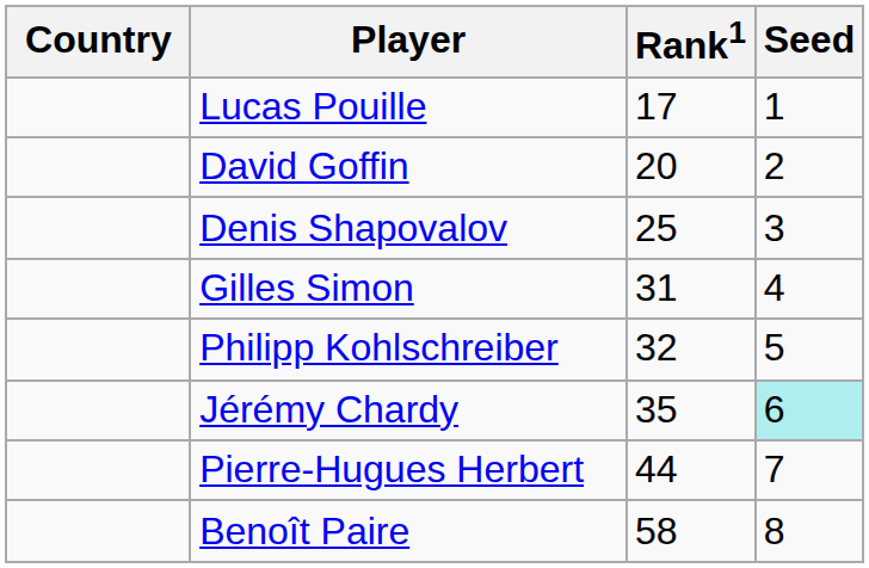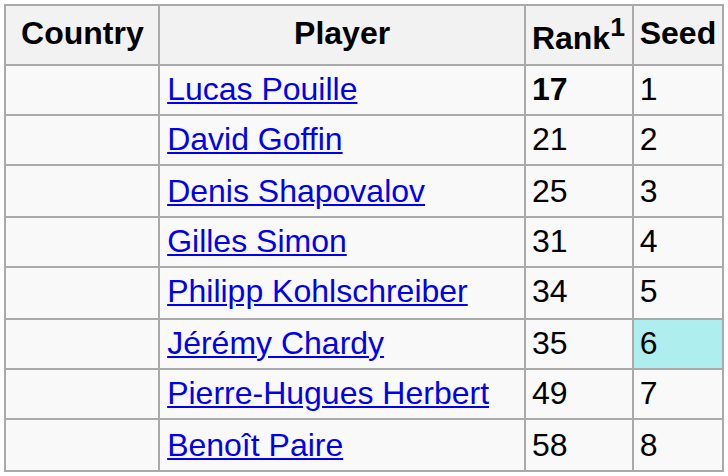Lucas Pouille | Rank1: normal -> bold
David Goffin | Rank1: 20 -> 21
Philipp Kohlschreiber | Rank1: 32 -> 34
Pierre-Hugues Herbert | Rank1: 44 -> 49
